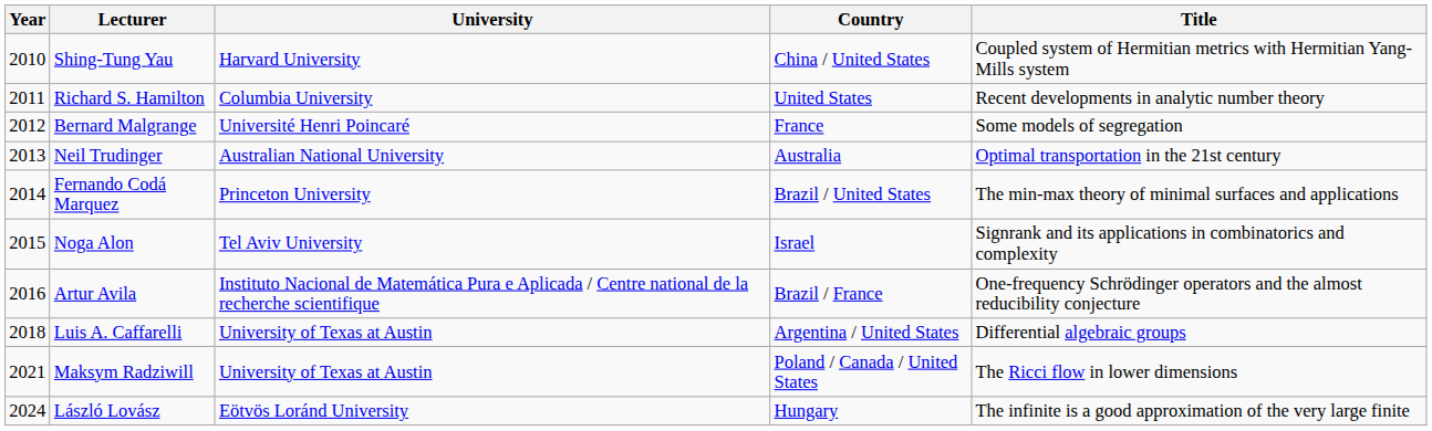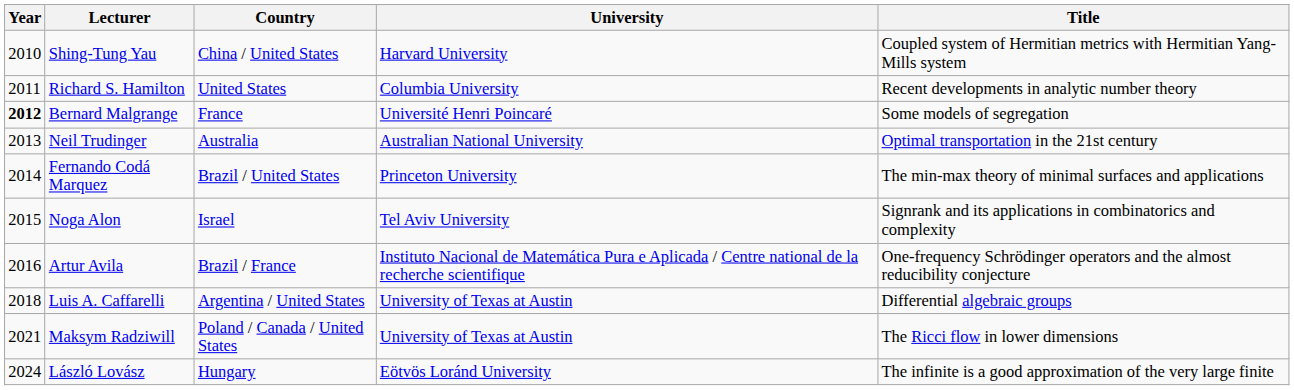columns swapped: University <-> Country
Bernard Malgrange | Year: normal -> bold
